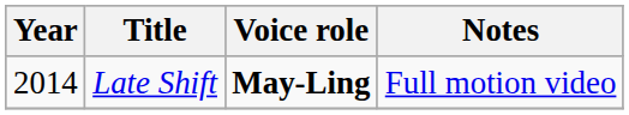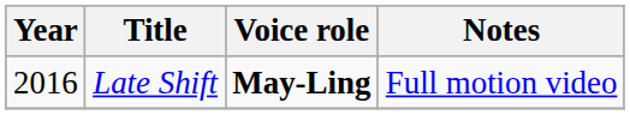Late Shift | Year: 2014 -> 2016
